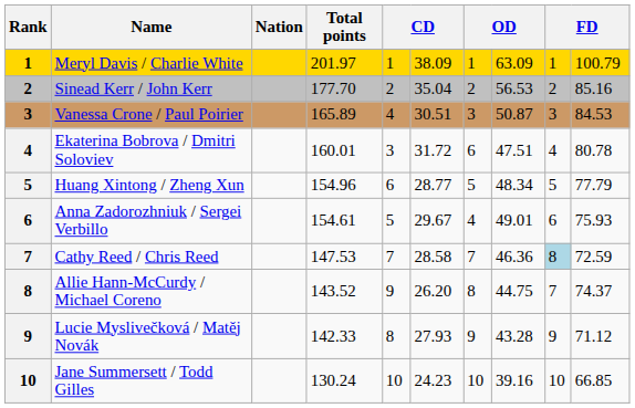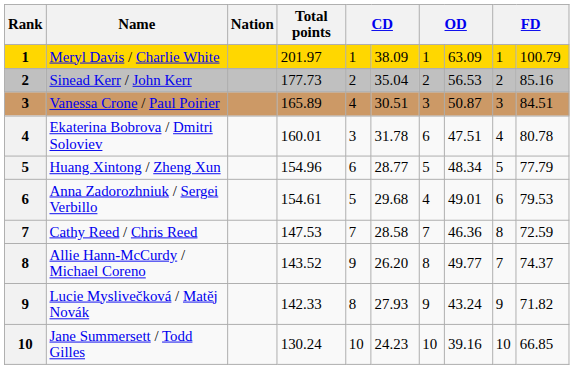Sinead Kerr / John Kerr | Total points: 177.70 -> 177.73
Vanessa Crone / Paul Poirier | column 10: 84.53 -> 84.51
Ekaterina Bobrova / Dmitri Soloviev | column 6: 31.72 -> 31.78
Anna Zadorozhniuk / Sergei Verbillo | column 6: 29.67 -> 29.68
Anna Zadorozhniuk / Sergei Verbillo | column 10: 75.93 -> 79.53
Cathy Reed / Chris Reed | column 9: lightblue background -> no background
Allie Hann-McCurdy / Michael Coreno | column 8: 44.75 -> 49.77
Lucie Myslivečková / Matěj Novák | column 8: 43.28 -> 43.24
Lucie Myslivečková / Matěj Novák | column 10: 71.12 -> 71.82
